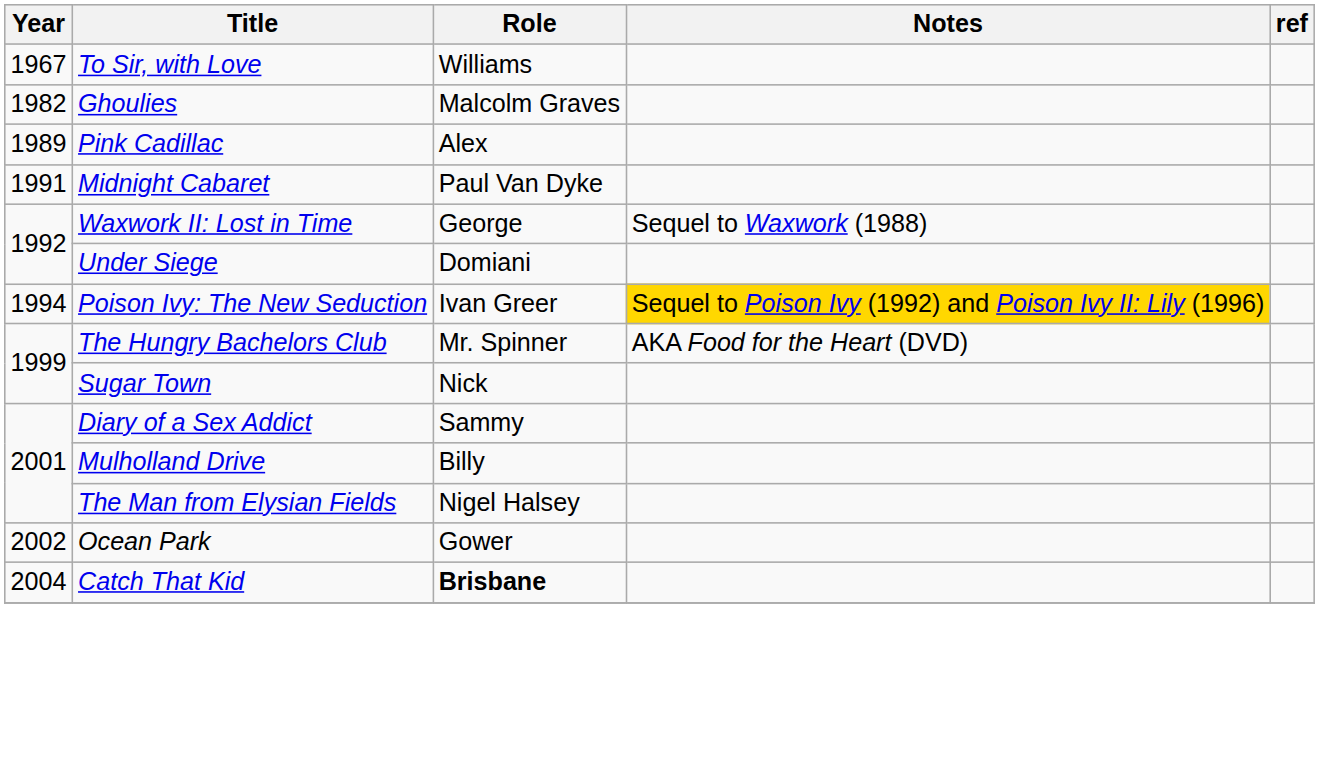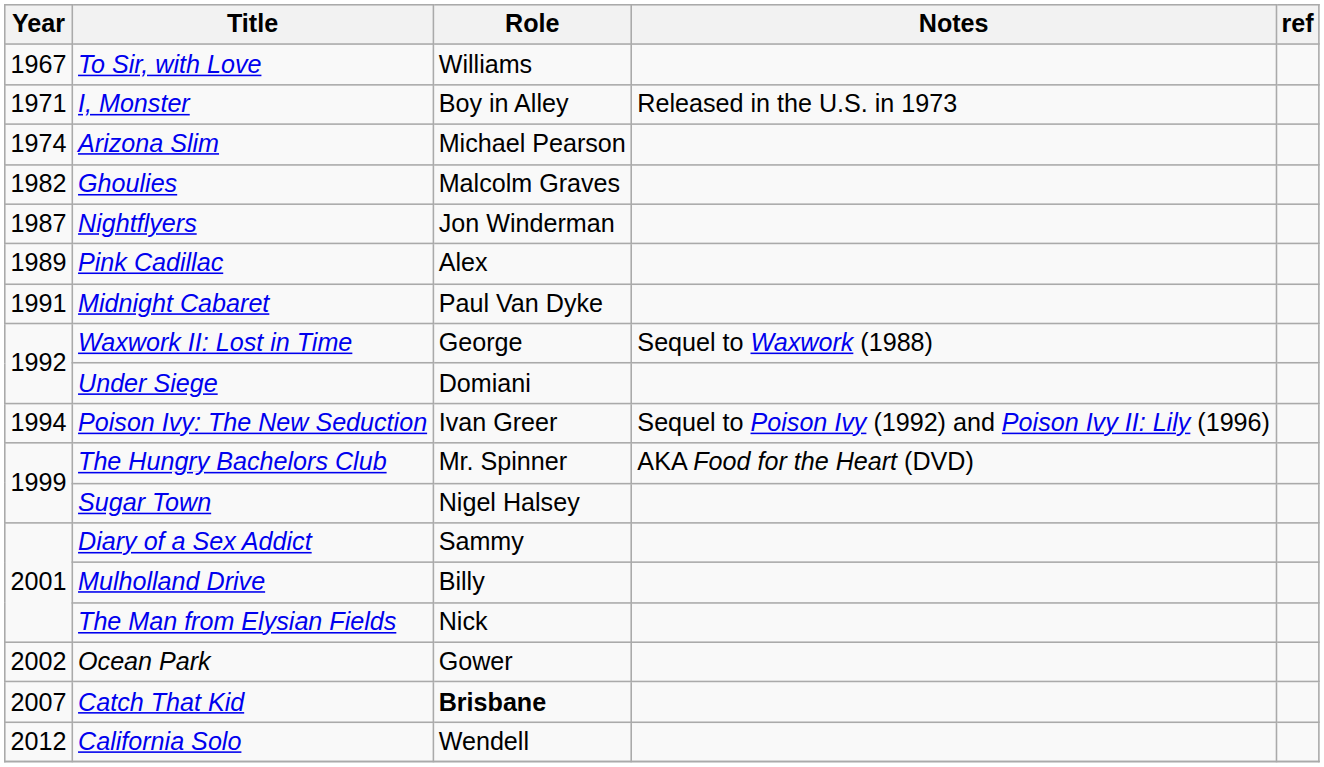+ row: 1971 | I, Monster | Boy in Alley | Released in the U.S. in 1973
+ row: 1974 | Arizona Slim | Michael Pearson
+ row: 1987 | Nightflyers | Jon Winderman
Poison Ivy: The New Seduction | Notes: gold background -> no background
Sugar Town | Role: Nick -> Nigel Halsey
The Man from Elysian Fields | Role: Nigel Halsey -> Nick
Catch That Kid | Year: 2004 -> 2007
+ row: 2012 | California Solo | Wendell
